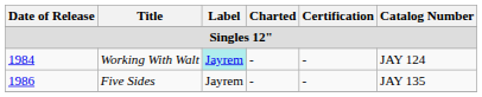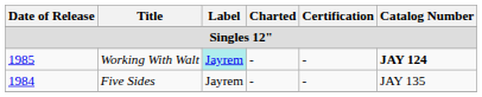Working With Walt | Date of Release: 1984 -> 1985
Working With Walt | Catalog Number: normal -> bold
Five Sides | Date of Release: 1986 -> 1984
